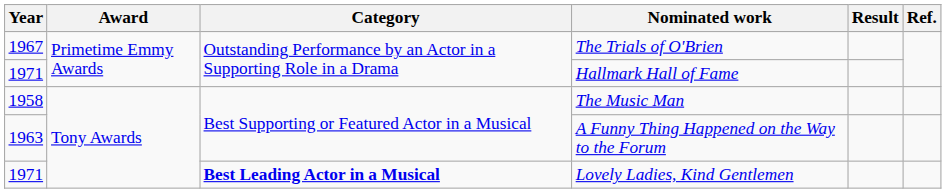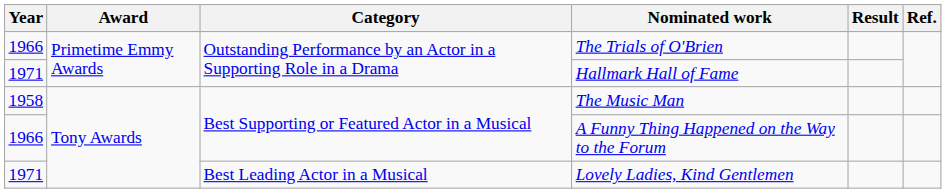The Trials of O'Brien | Year: 1967 -> 1966
A Funny Thing Happened on the Way to the Forum | Year: 1963 -> 1966
Lovely Ladies, Kind Gentlemen | Category: bold -> normal
